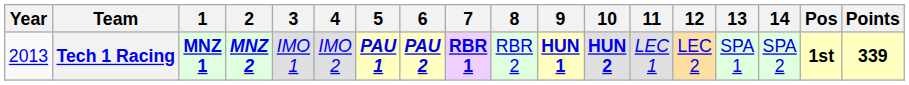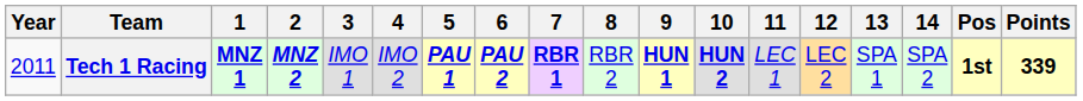Tech 1 Racing | Year: 2013 -> 2011
